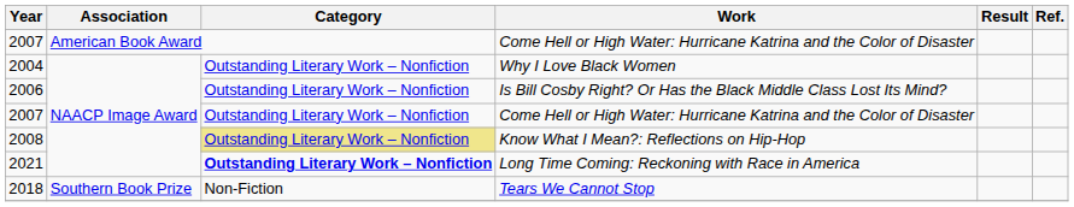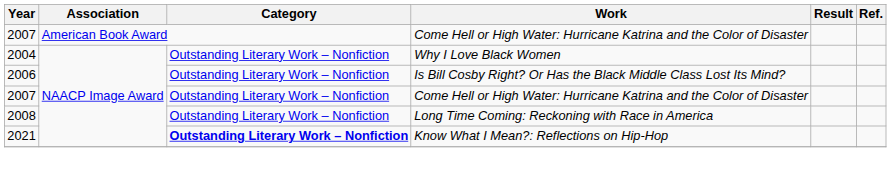2008 | Category: khaki background -> no background
2008 | Work: Know What I Mean?: Reflections on Hip-Hop -> Long Time Coming: Reckoning with Race in America
2021 | Work: Long Time Coming: Reckoning with Race in America -> Know What I Mean?: Reflections on Hip-Hop
- row: 2018 | Southern Book Prize | Non-Fiction | Tears We Cannot Stop
